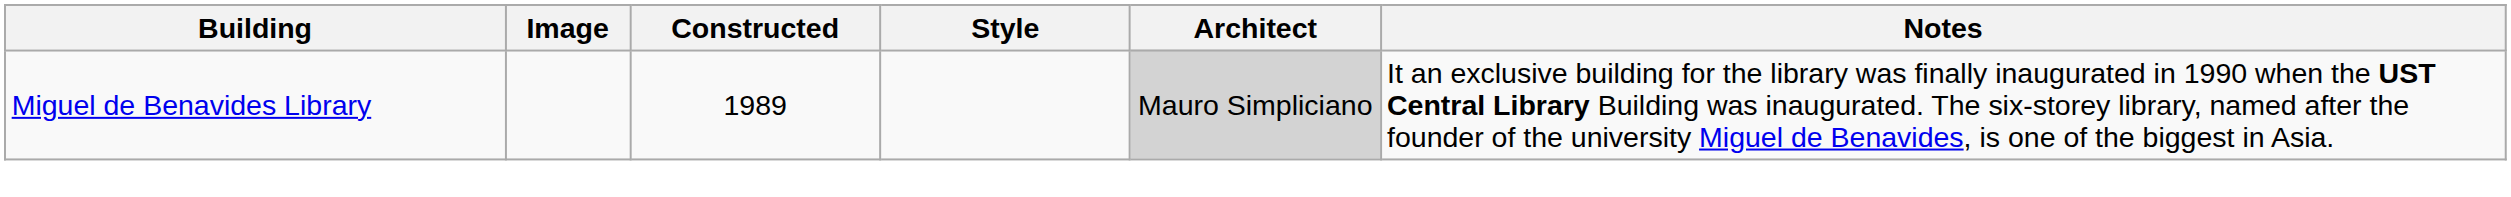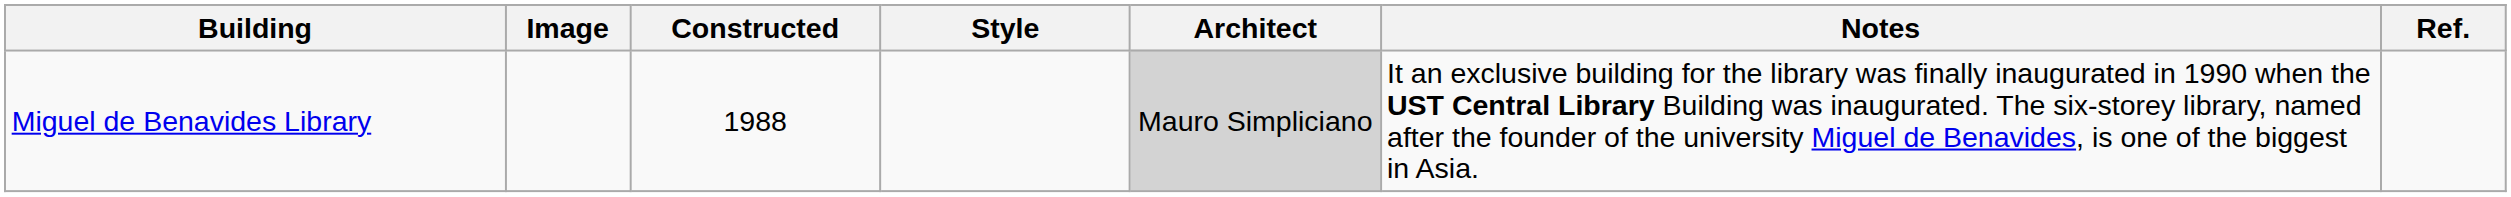+ column: Ref.
Miguel de Benavides Library | Constructed: 1989 -> 1988
